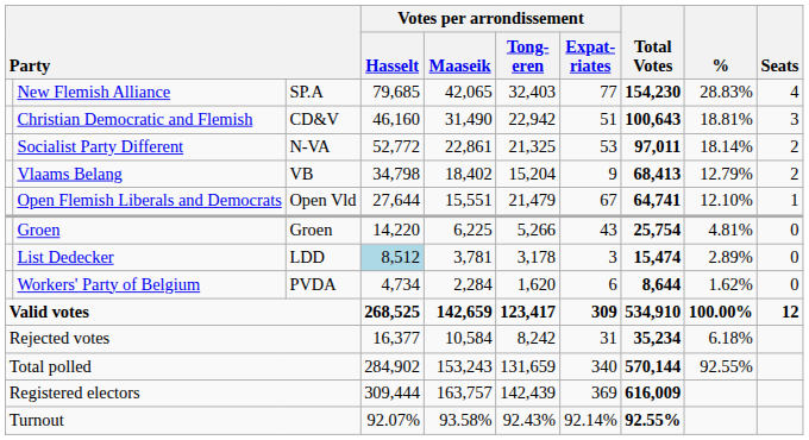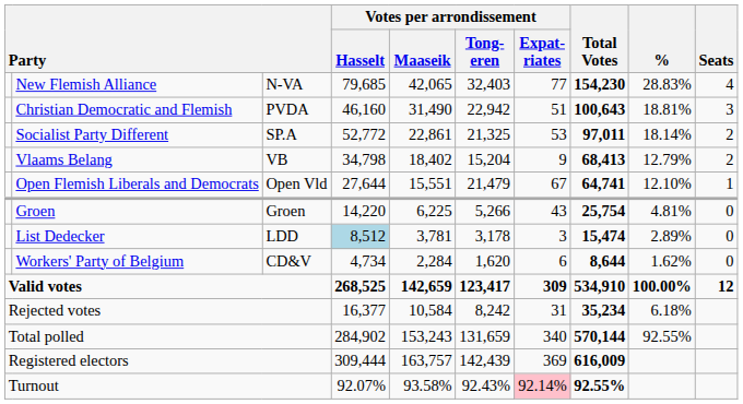New Flemish Alliance | column 3: SP.A -> N-VA
Christian Democratic and Flemish | column 3: CD&V -> PVDA
Socialist Party Different | column 3: N-VA -> SP.A
Workers' Party of Belgium | column 3: PVDA -> CD&V
Turnout | Votes per arrondissement / Expat- riates: no background -> pink background
